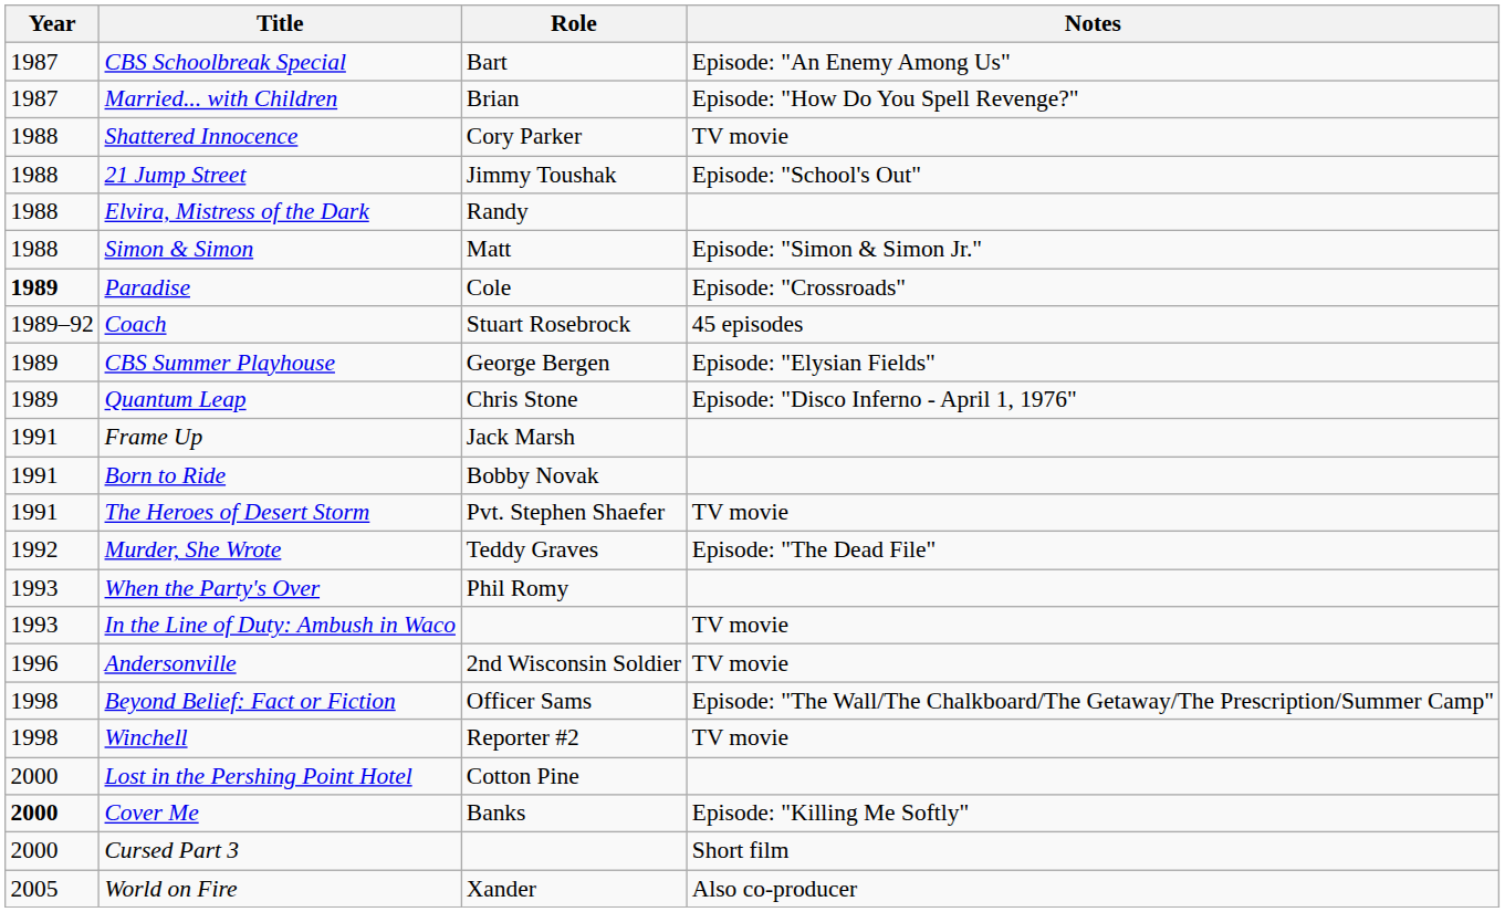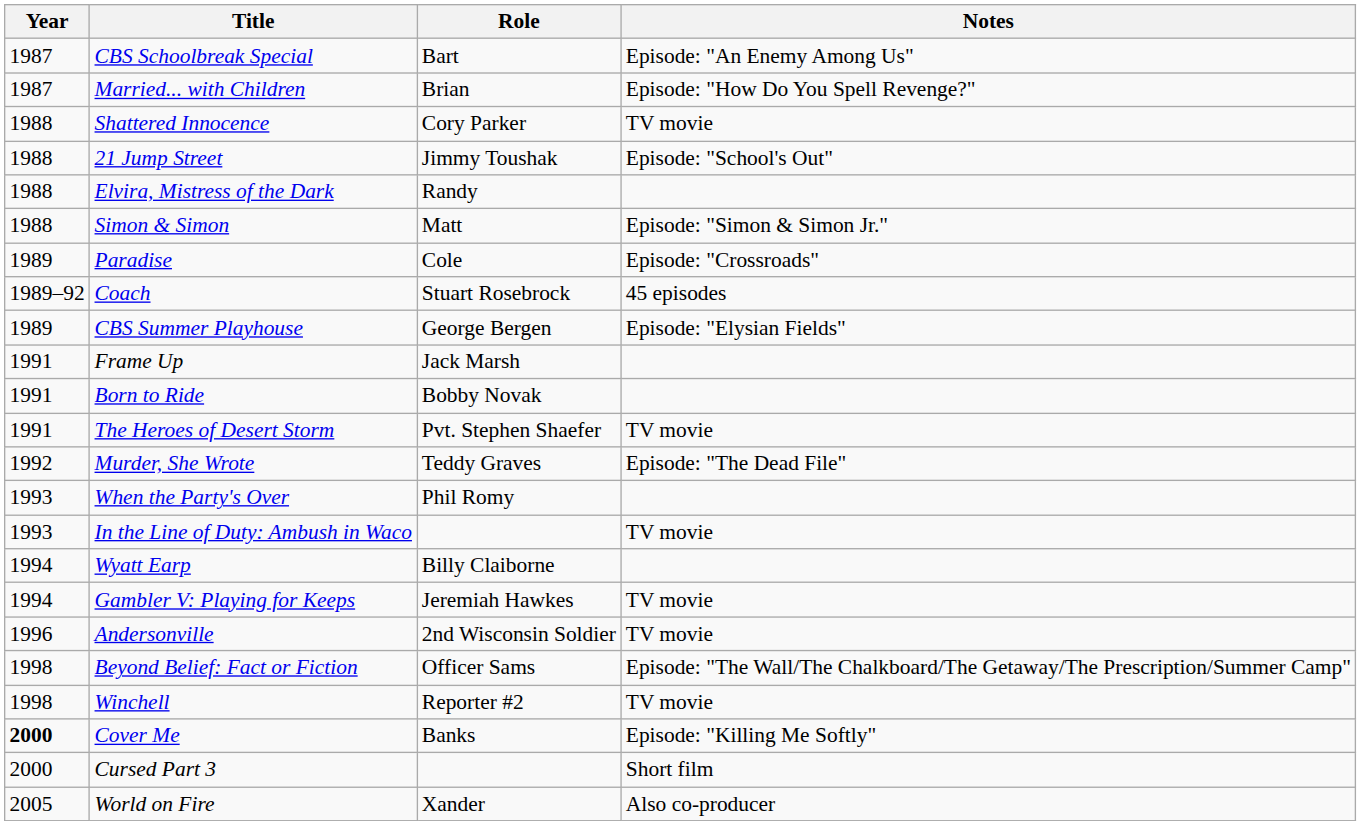Paradise | Year: bold -> normal
- row: 1989 | Quantum Leap | Chris Stone | Episode: "Disco Inferno - April 1, 1976"
+ row: 1994 | Wyatt Earp | Billy Claiborne
+ row: 1994 | Gambler V: Playing for Keeps | Jeremiah Hawkes | TV movie
- row: 2000 | Lost in the Pershing Point Hotel | Cotton Pine
